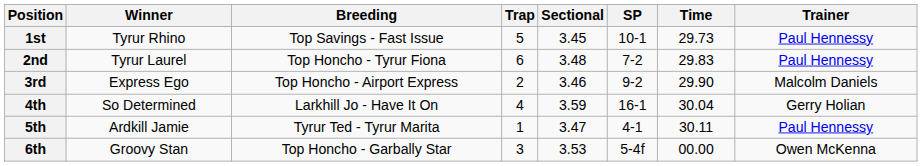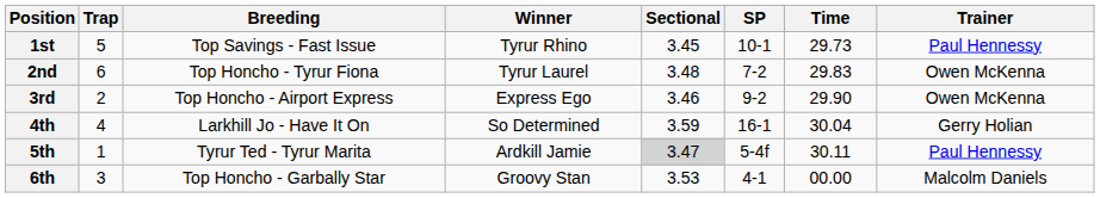columns swapped: Winner <-> Trap
2nd | Trainer: Paul Hennessy -> Owen McKenna
3rd | Trainer: Malcolm Daniels -> Owen McKenna
5th | Sectional: no background -> lightgrey background
5th | SP: 4-1 -> 5-4f
6th | SP: 5-4f -> 4-1
6th | Trainer: Owen McKenna -> Malcolm Daniels
